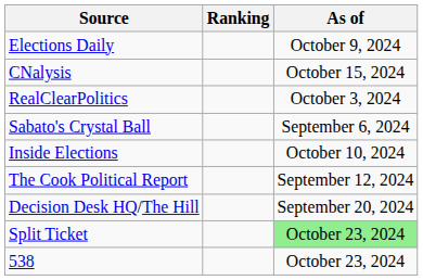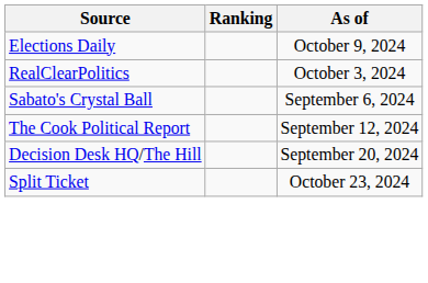- row: CNalysis | October 15, 2024
- row: Inside Elections | October 10, 2024
Split Ticket | As of: lightgreen background -> no background
- row: 538 | October 23, 2024
